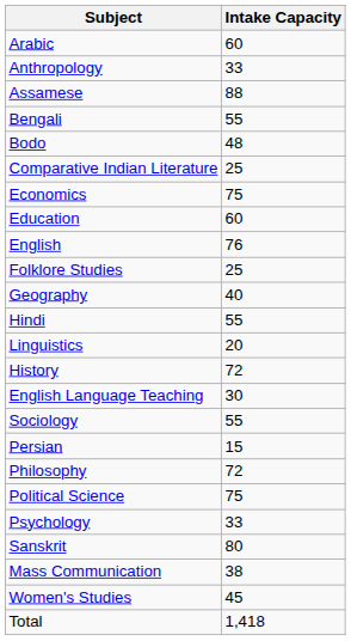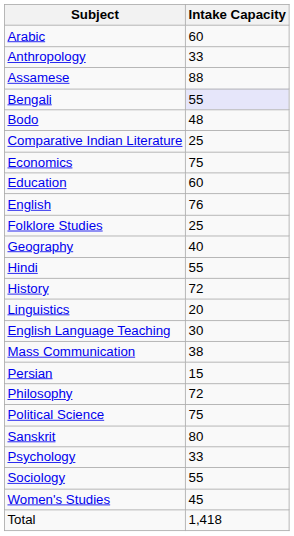Bengali | Intake Capacity: no background -> lavender background
rows swapped: History <-> Linguistics
rows swapped: Mass Communication <-> Sociology
rows swapped: Psychology <-> Sanskrit
